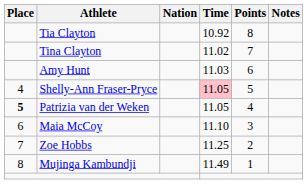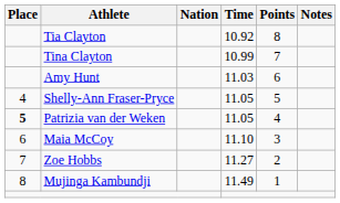Tina Clayton | Time: 11.02 -> 10.99
Shelly-Ann Fraser-Pryce | Time: pink background -> no background
Zoe Hobbs | Time: 11.25 -> 11.27
